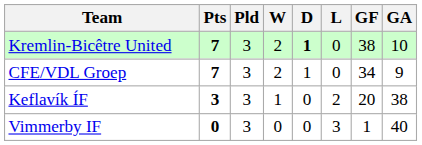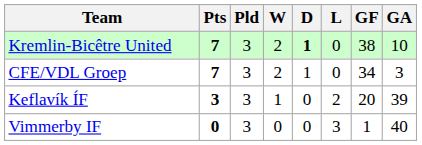CFE/VDL Groep | GA: 9 -> 3
Keflavík ÍF | GA: 38 -> 39
